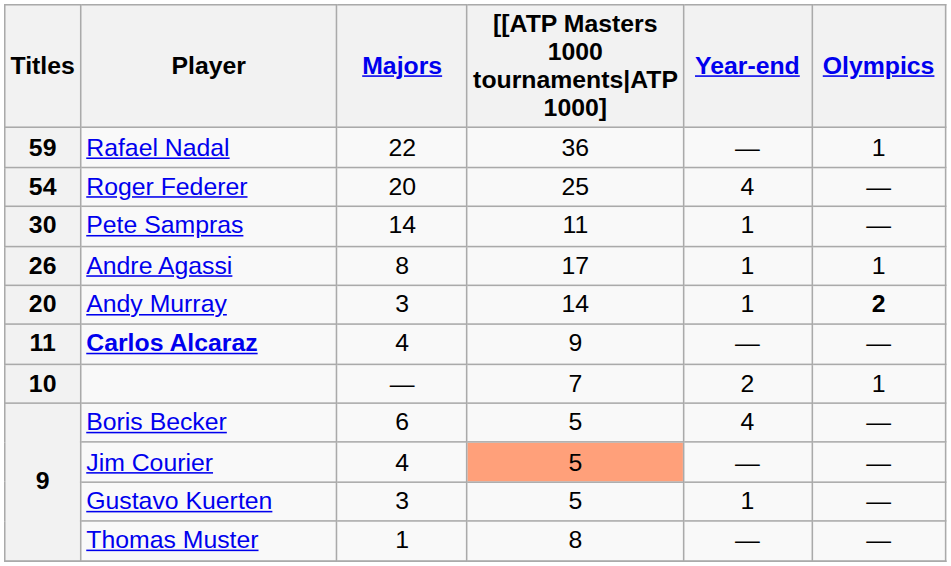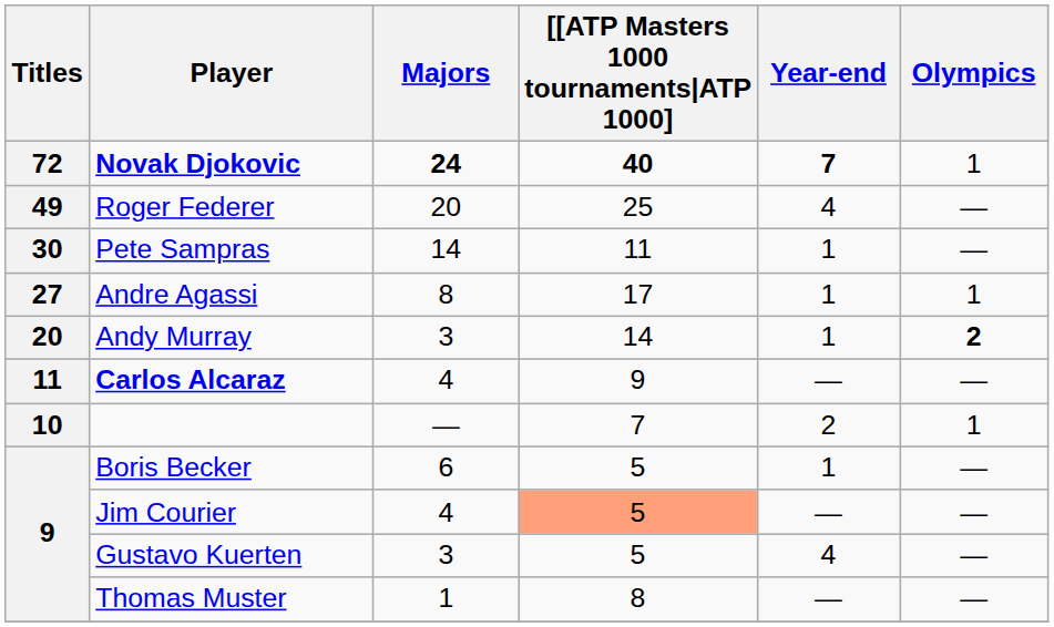+ row: 72 | Novak Djokovic | 24 | 40 | 7 | 1
- row: 59 | Rafael Nadal | 22 | 36 | — | 1
Roger Federer | Titles: 54 -> 49
Andre Agassi | Titles: 26 -> 27
Boris Becker | Year-end: 4 -> 1
Gustavo Kuerten | Year-end: 1 -> 4
